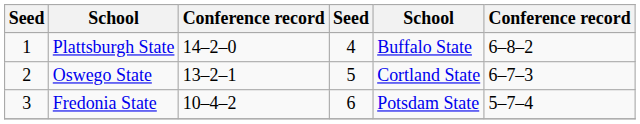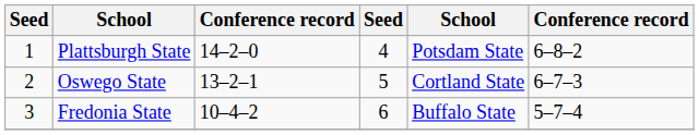Plattsburgh State | column 5: Buffalo State -> Potsdam State
Fredonia State | column 5: Potsdam State -> Buffalo State
